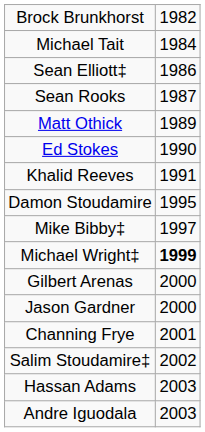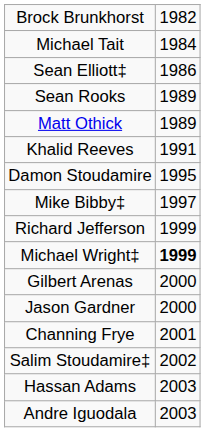Sean Rooks | column 2: 1987 -> 1989
- row: Ed Stokes | 1990
+ row: Richard Jefferson | 1999
